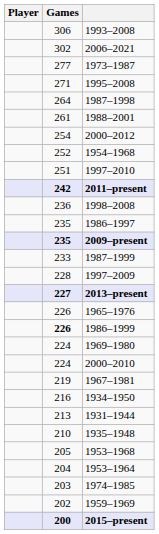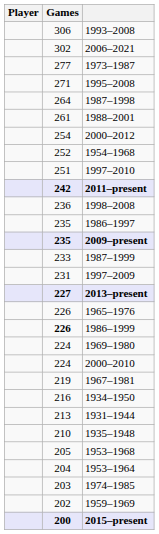1997–2009 | Games: 228 -> 231
